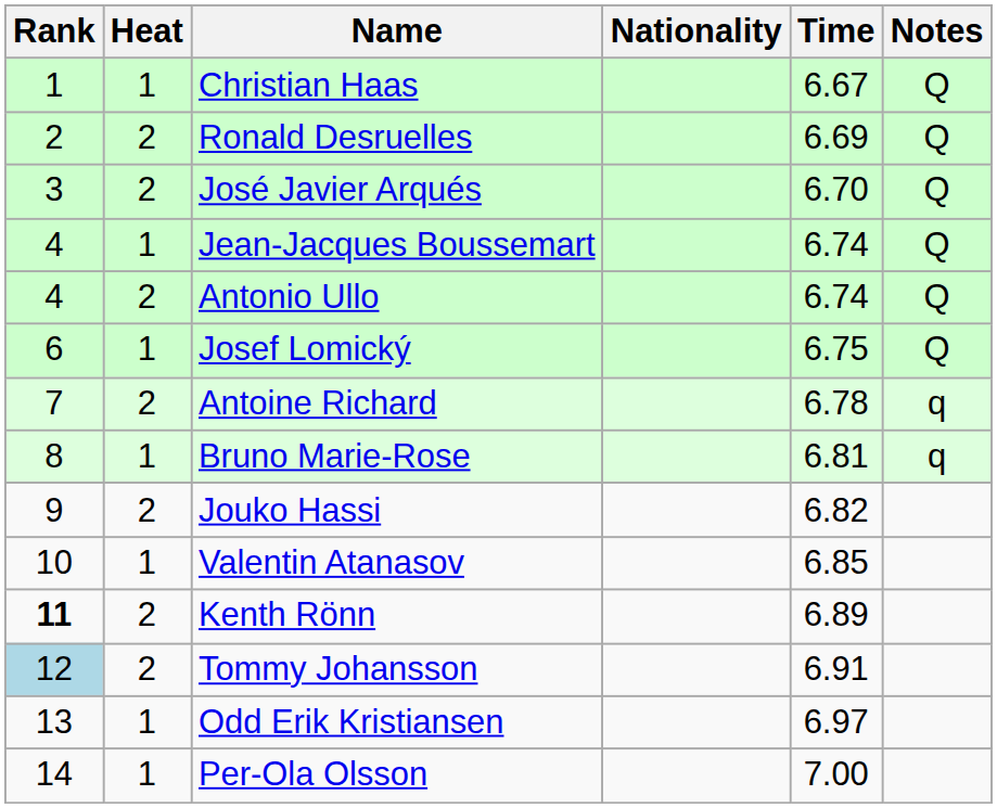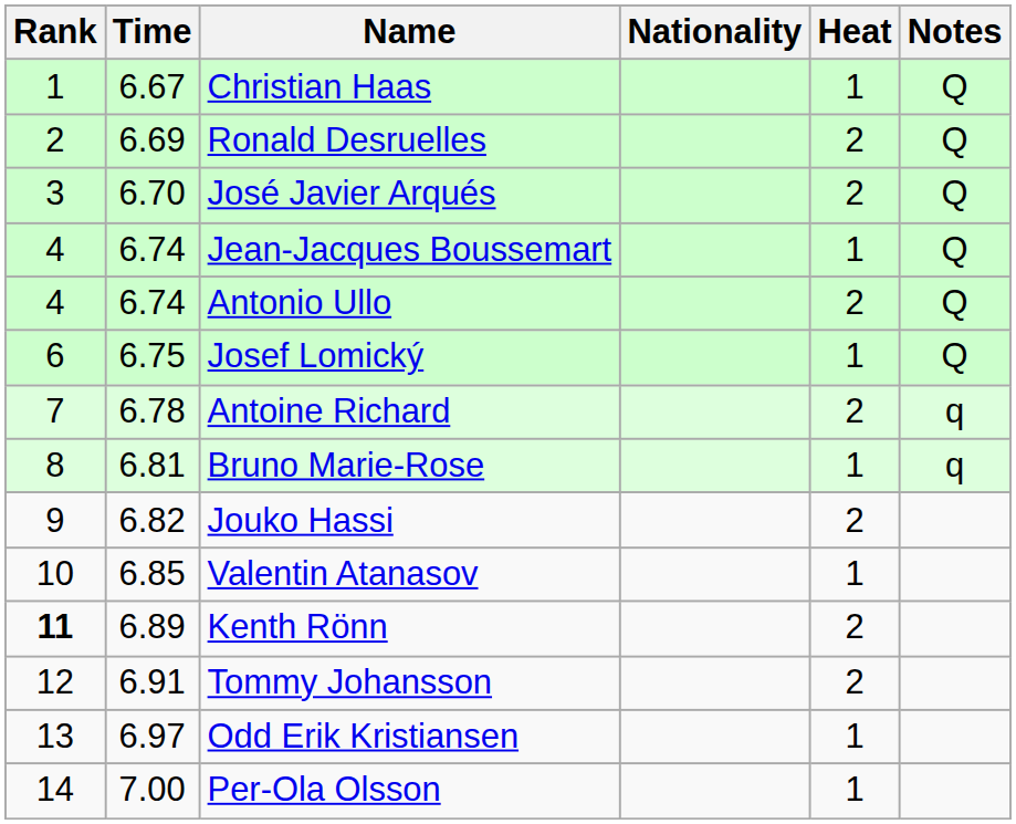columns swapped: Heat <-> Time
Tommy Johansson | Rank: lightblue background -> no background
